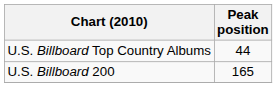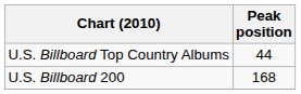U.S. Billboard 200 | Peak position: 165 -> 168
